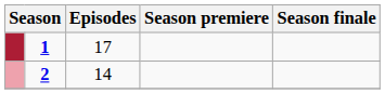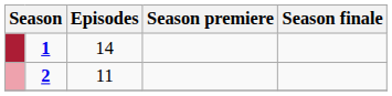1 | Episodes: 17 -> 14
2 | Episodes: 14 -> 11
